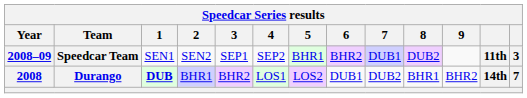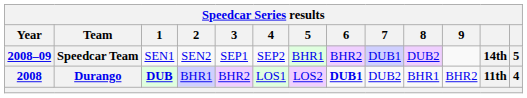Speedcar Team | column 12: 11th -> 14th
Speedcar Team | column 13: 3 -> 5
Durango | 6: normal -> bold
Durango | column 12: 14th -> 11th
Durango | column 13: 7 -> 4
